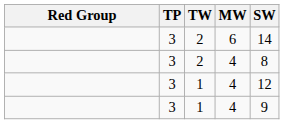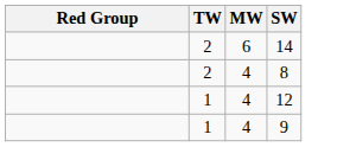- column: TP | 3 | 3 | 3 | 3
